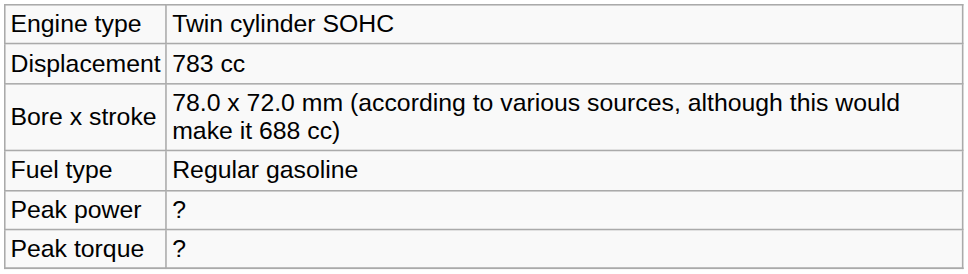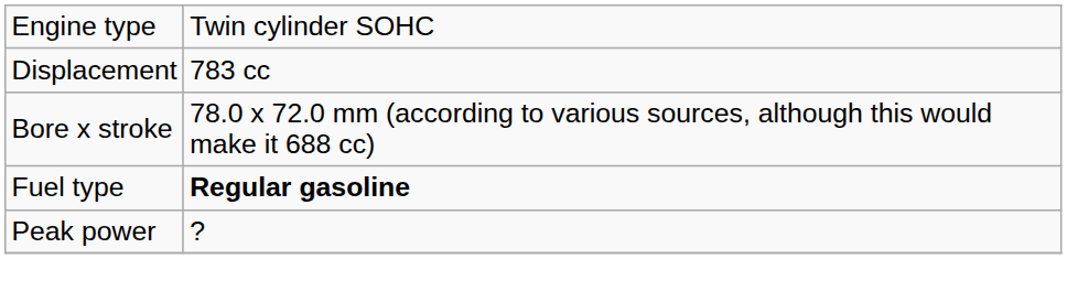Fuel type | column 2: normal -> bold
- row: Peak torque | ?
